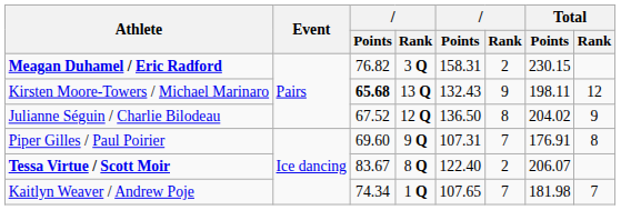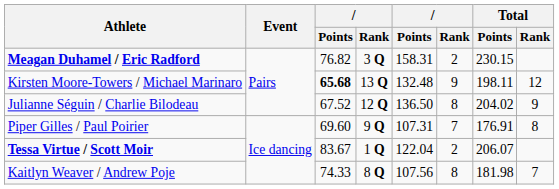Kirsten Moore-Towers / Michael Marinaro | column 5: 132.43 -> 132.48
Tessa Virtue / Scott Moir | column 4: 8 Q -> 1 Q
Tessa Virtue / Scott Moir | column 5: 122.40 -> 122.04
Kaitlyn Weaver / Andrew Poje | column 3: 74.34 -> 74.33
Kaitlyn Weaver / Andrew Poje | column 4: 1 Q -> 8 Q
Kaitlyn Weaver / Andrew Poje | column 5: 107.65 -> 107.56
Kaitlyn Weaver / Andrew Poje | column 6: 7 -> 8
